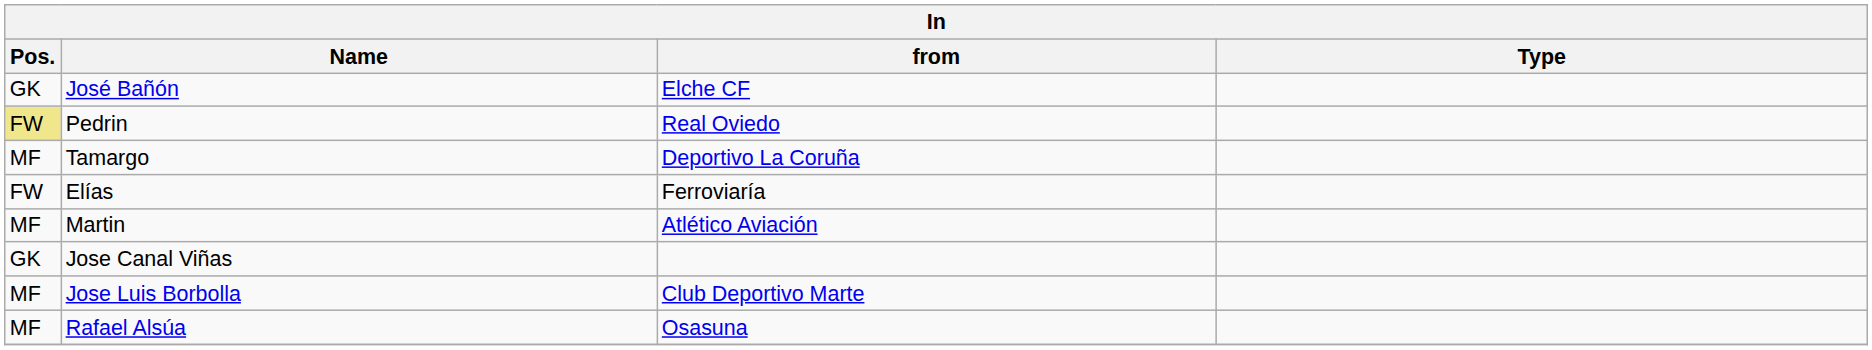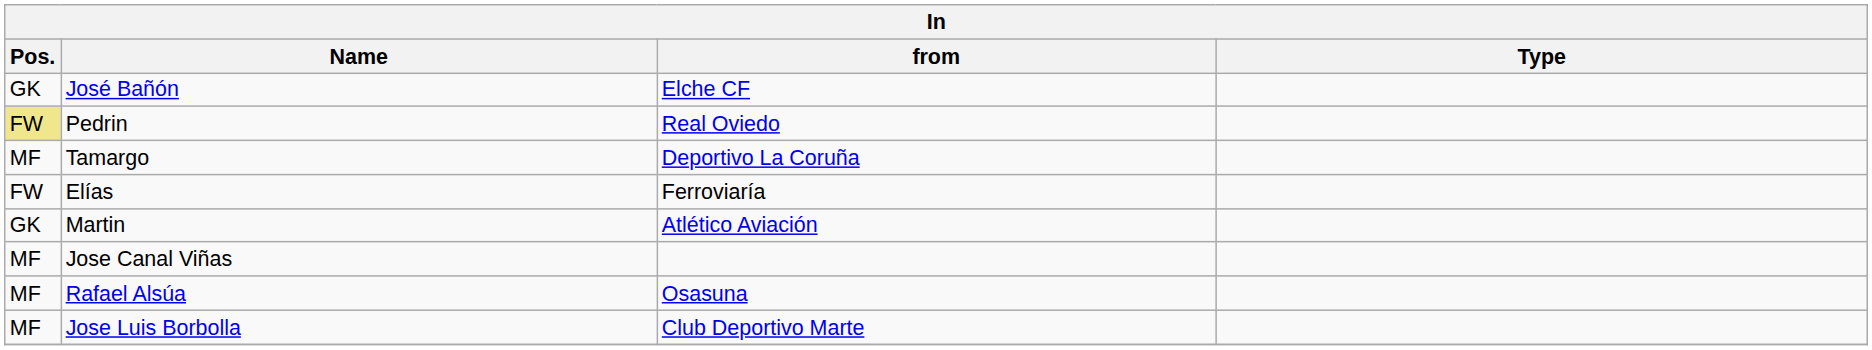Martin | Pos.: MF -> GK
Jose Canal Viñas | Pos.: GK -> MF
rows swapped: Rafael Alsúa <-> Jose Luis Borbolla
